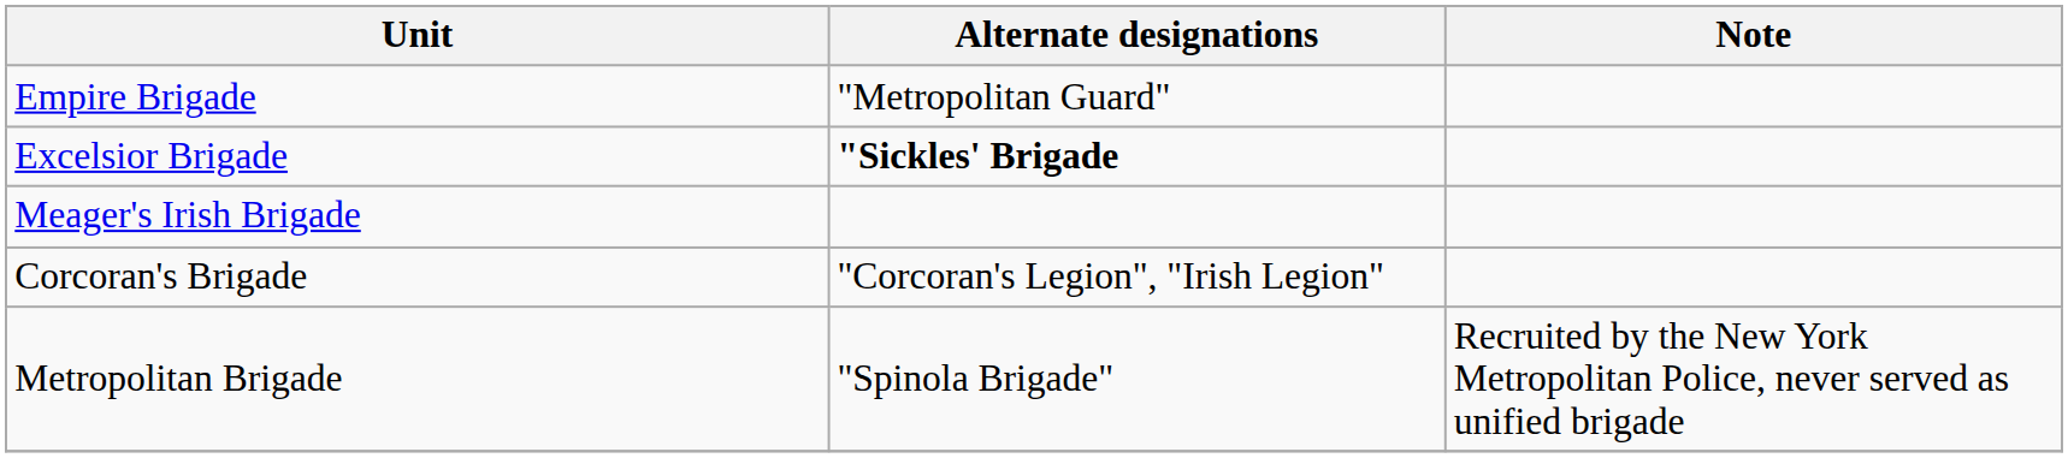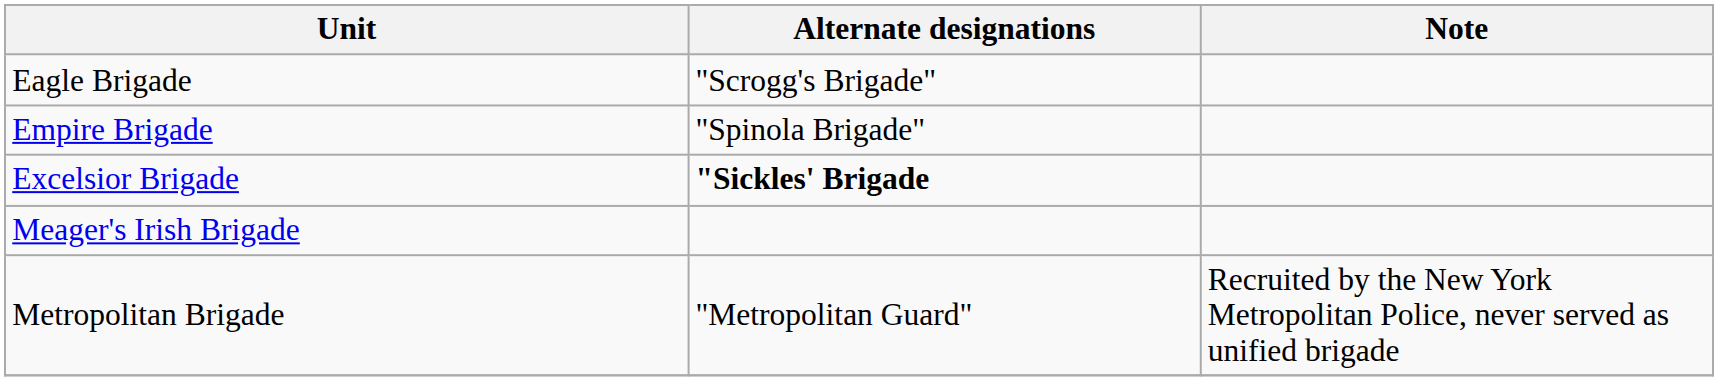+ row: Eagle Brigade | "Scrogg's Brigade"
Empire Brigade | Alternate designations: "Metropolitan Guard" -> "Spinola Brigade"
- row: Corcoran's Brigade | "Corcoran's Legion", "Irish Legion"
Metropolitan Brigade | Alternate designations: "Spinola Brigade" -> "Metropolitan Guard"
